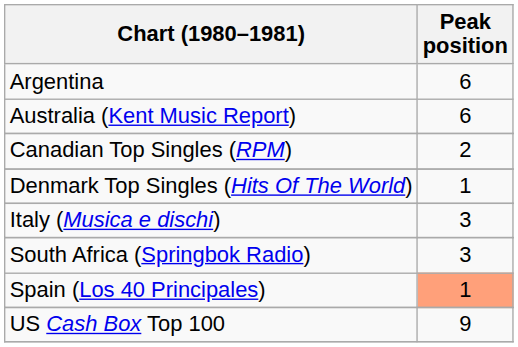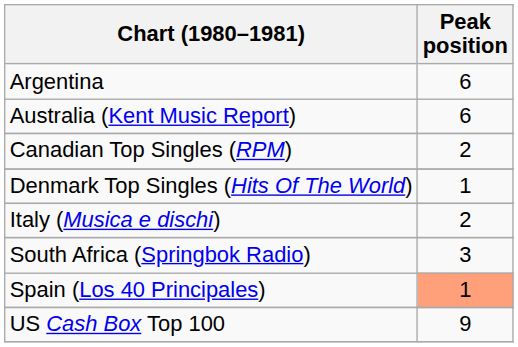Italy (Musica e dischi) | Peak position: 3 -> 2
